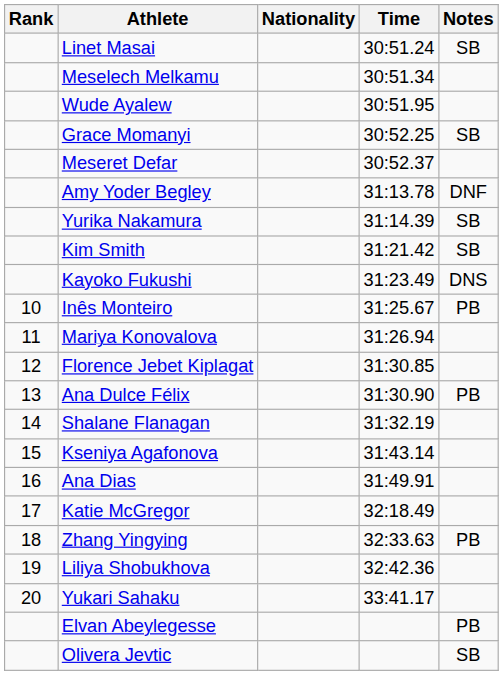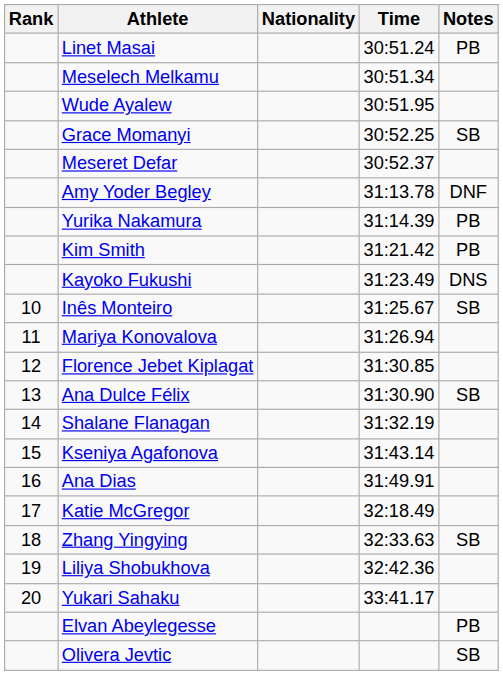Linet Masai | Notes: SB -> PB
Yurika Nakamura | Notes: SB -> PB
Kim Smith | Notes: SB -> PB
Inês Monteiro | Notes: PB -> SB
Ana Dulce Félix | Notes: PB -> SB
Zhang Yingying | Notes: PB -> SB
